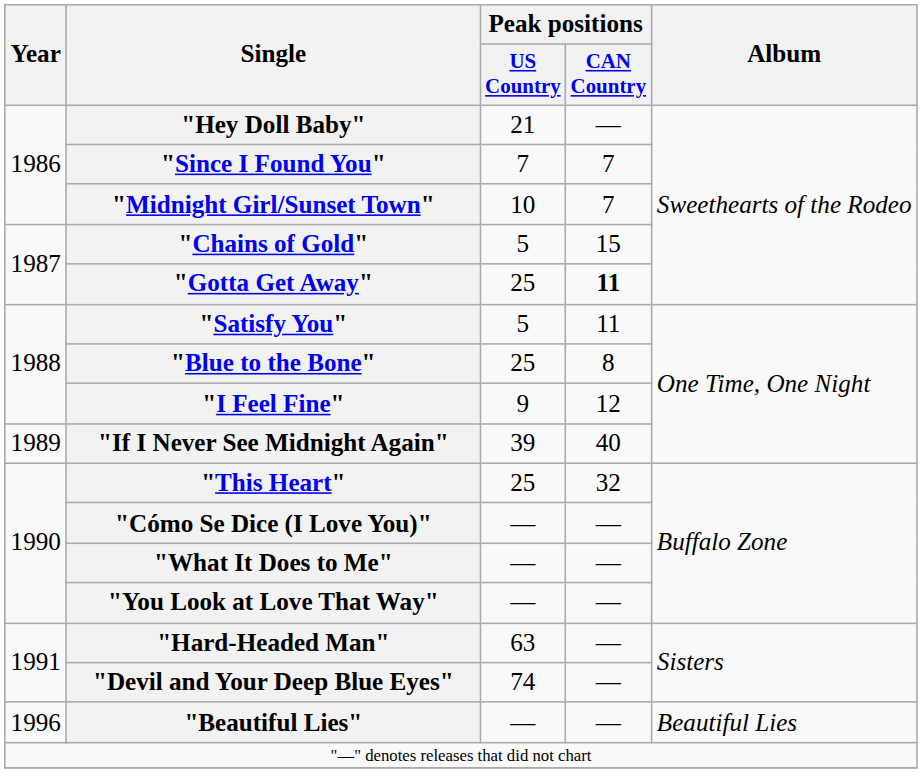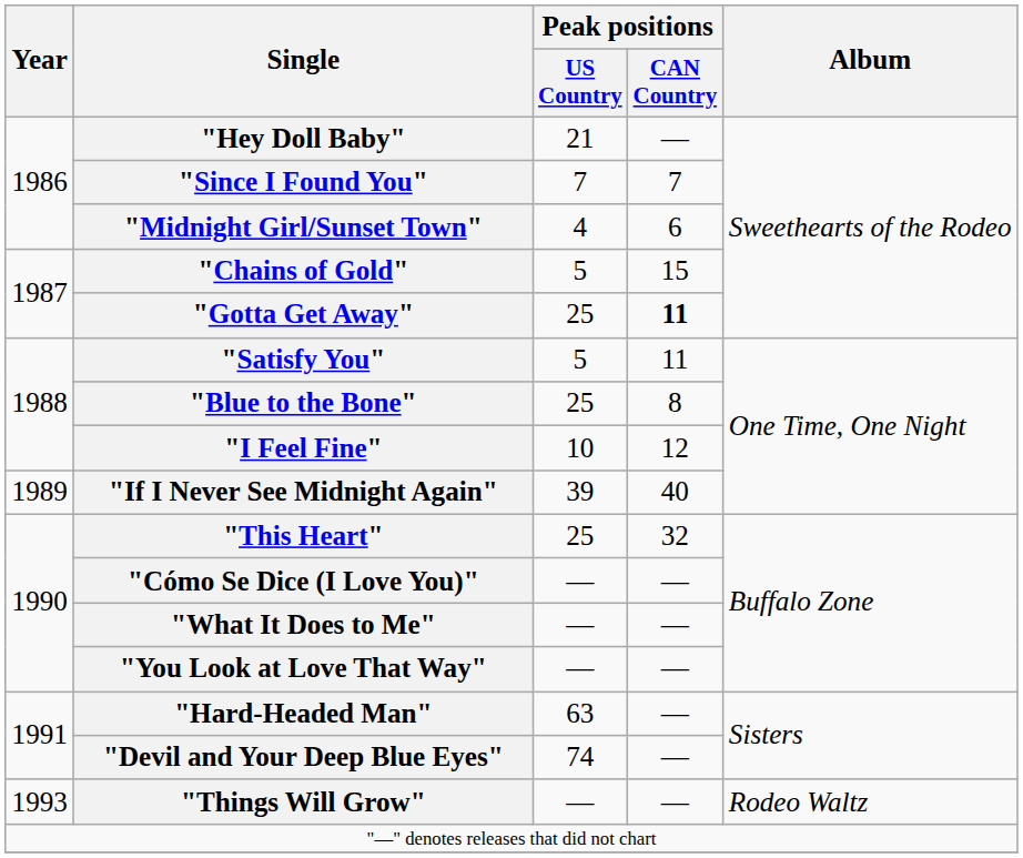"Midnight Girl/Sunset Town" | Peak positions / US Country: 10 -> 4
"Midnight Girl/Sunset Town" | Peak positions / CAN Country: 7 -> 6
"I Feel Fine" | Peak positions / US Country: 9 -> 10
+ row: 1993 | "Things Will Grow" | — | — | Rodeo Waltz
- row: 1996 | "Beautiful Lies" | — | — | Beautiful Lies
